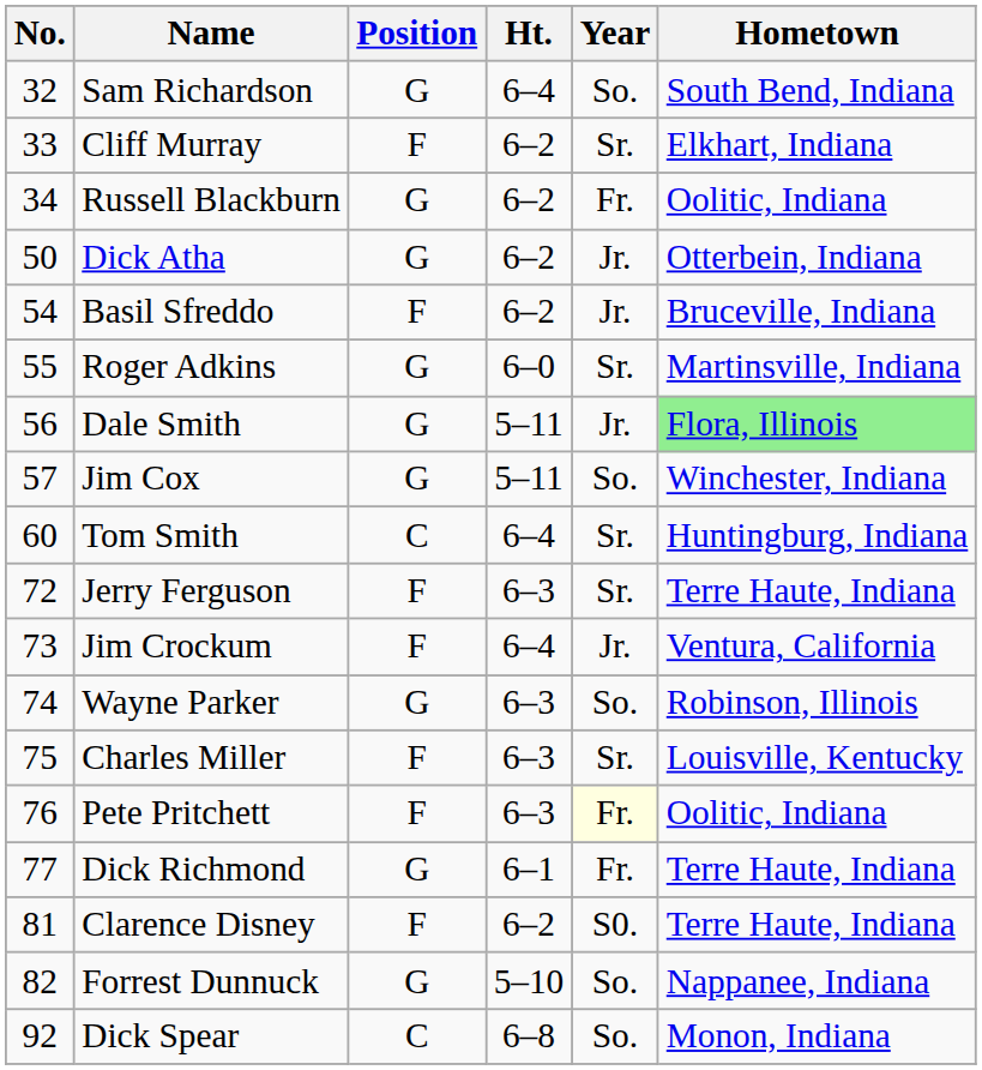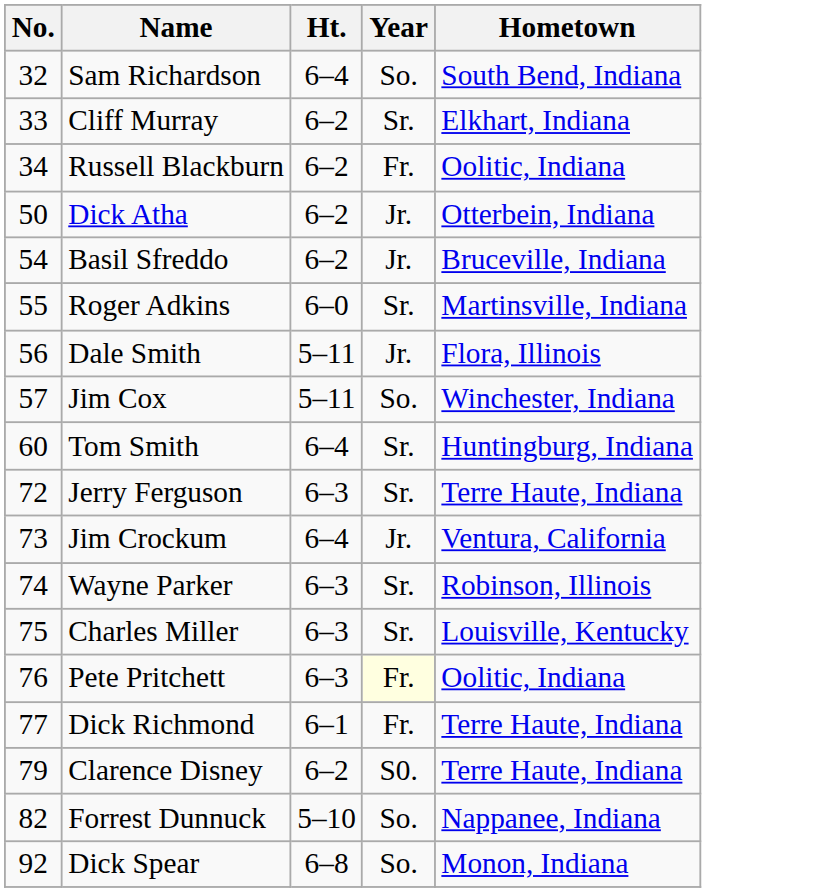- column: Position | G | F | G | G | F | G | G | G | C | F | F | G | F | F | G | F | G | C
Dale Smith | Hometown: lightgreen background -> no background
Wayne Parker | Year: So. -> Sr.
Clarence Disney | No.: 81 -> 79
